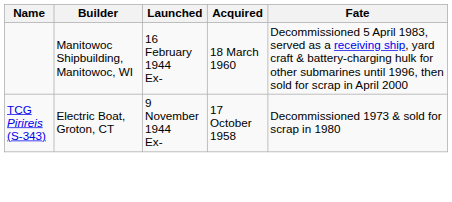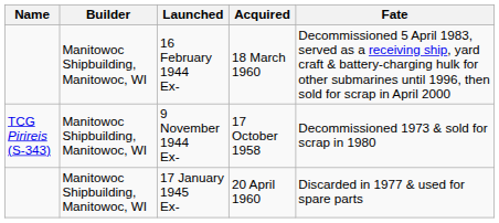9 November 1944 Ex- | Builder: Electric Boat, Groton, CT -> Manitowoc Shipbuilding, Manitowoc, WI
+ row: Manitowoc Shipbuilding, Manitowoc, WI | 17 January 1945 Ex- | 20 April 1960 | Discarded in 1977 & used for spare parts
